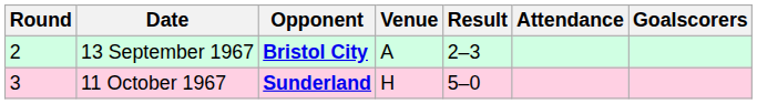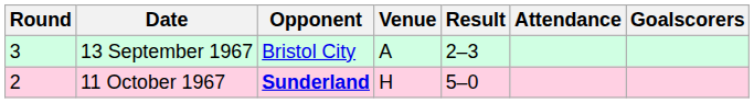13 September 1967 | Round: 2 -> 3
13 September 1967 | Opponent: bold -> normal
11 October 1967 | Round: 3 -> 2
